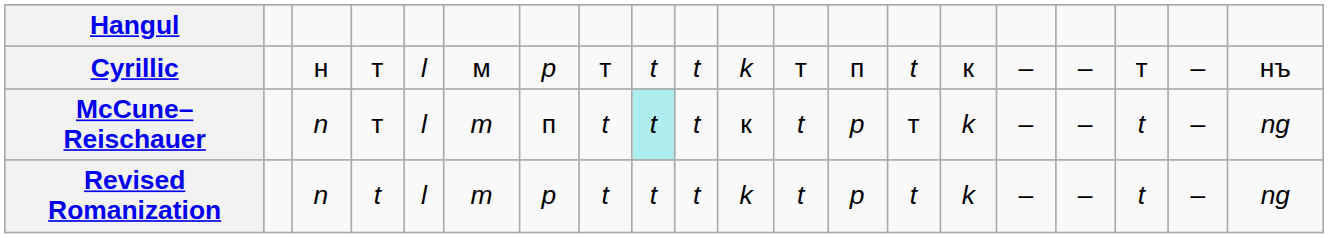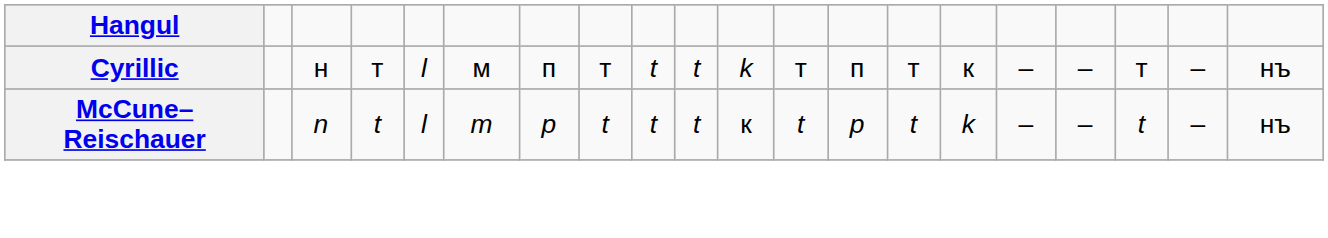Cyrillic | column 7: p -> п
Cyrillic | column 14: t -> т
McCune–Reischauer | column 4: т -> t
McCune–Reischauer | column 7: п -> p
McCune–Reischauer | column 9: paleturquoise background -> no background
McCune–Reischauer | column 14: т -> t
McCune–Reischauer | column 20: ng -> нъ
- row: Revised Romanization | n | t | l | m | p | t | t | t | k | t | p | t | k | – | – | t | – | ng
